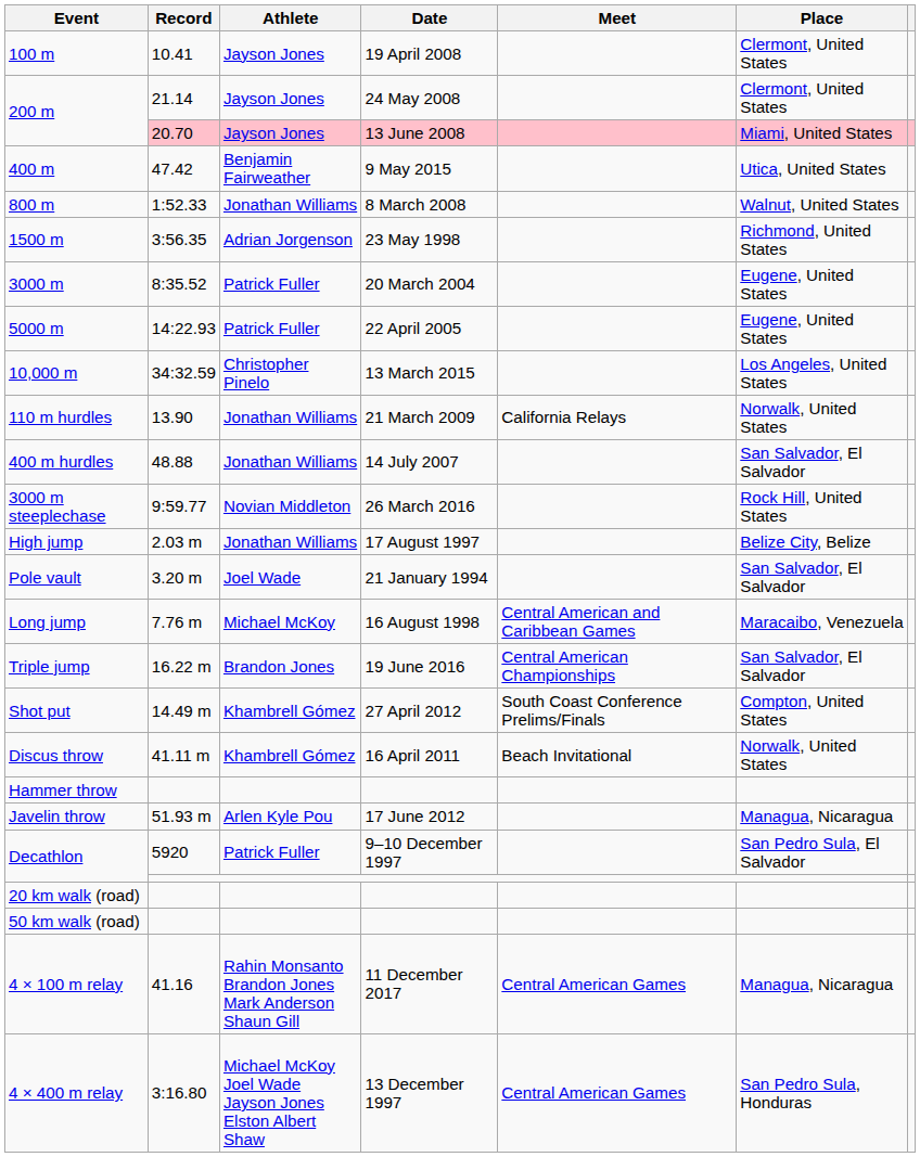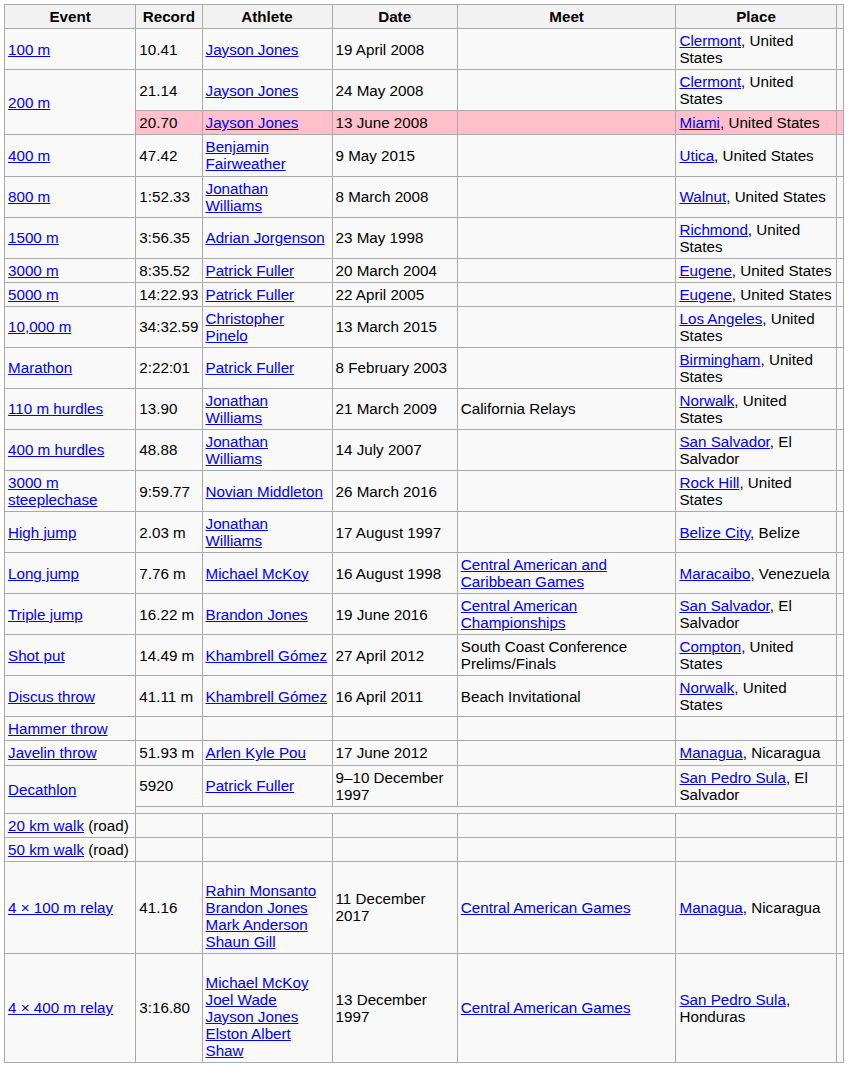+ row: Marathon | 2:22:01 | Patrick Fuller | 8 February 2003 | Birmingham, United States
- row: Pole vault | 3.20 m | Joel Wade | 21 January 1994 | San Salvador, El Salvador
